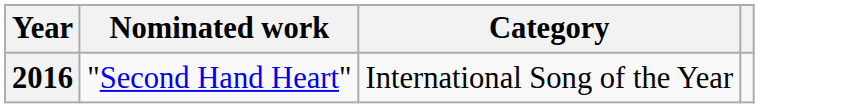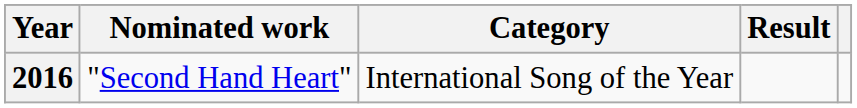+ column: Result
